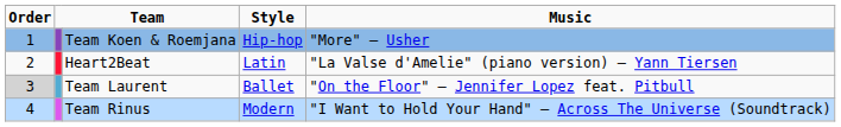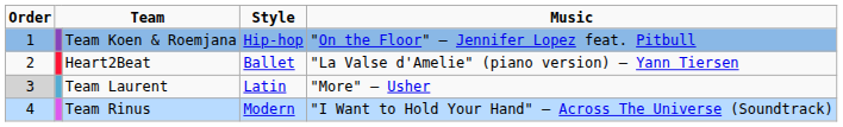Team Koen & Roemjana | Music: "More" — Usher -> "On the Floor" — Jennifer Lopez feat. Pitbull
Heart2Beat | Style: Latin -> Ballet
Team Laurent | Style: Ballet -> Latin
Team Laurent | Music: "On the Floor" — Jennifer Lopez feat. Pitbull -> "More" — Usher
